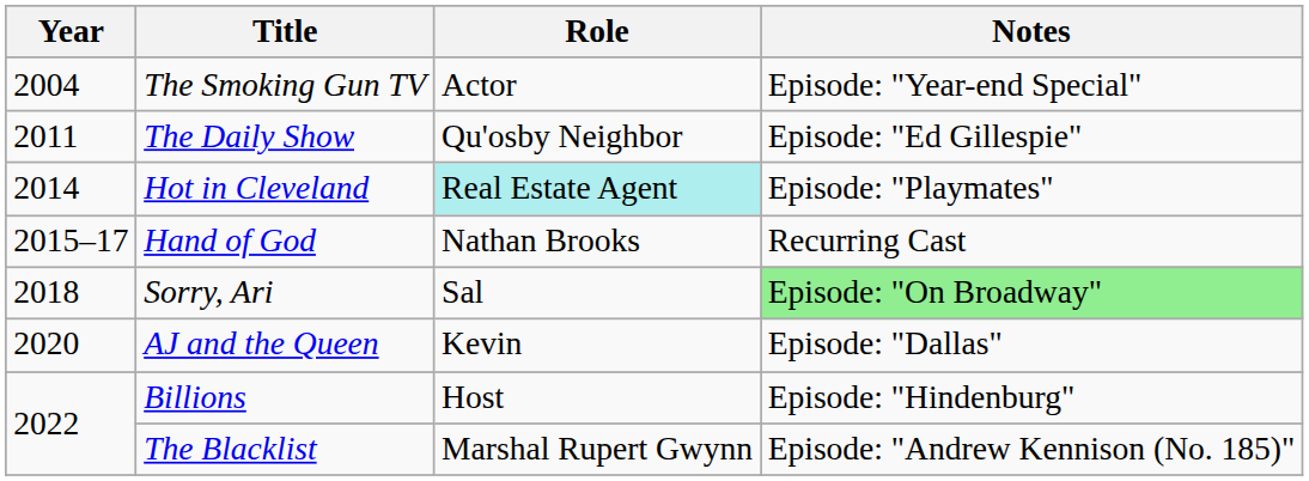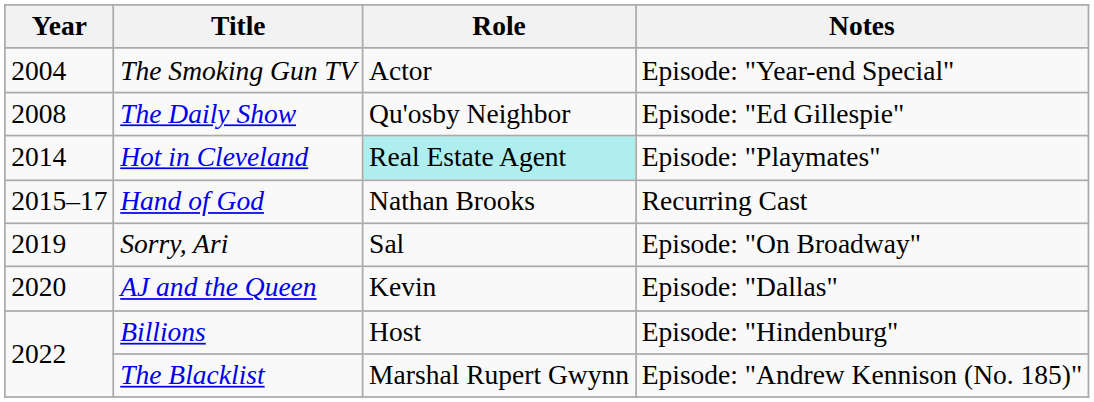The Daily Show | Year: 2011 -> 2008
Sorry, Ari | Year: 2018 -> 2019
Sorry, Ari | Notes: lightgreen background -> no background
